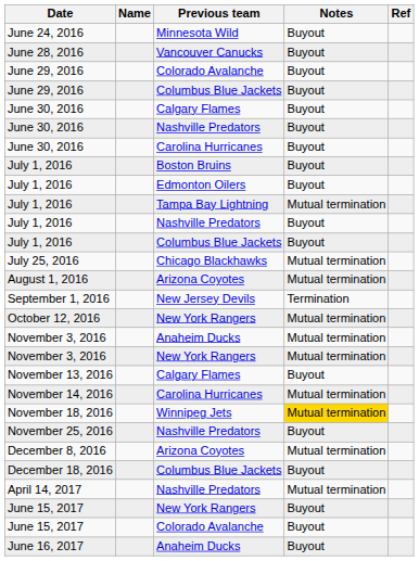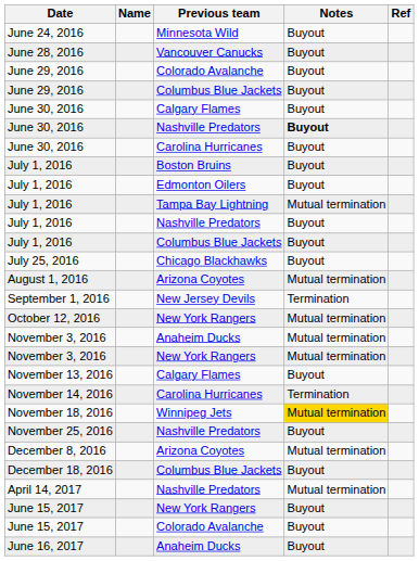June 30, 2016 / Nashville Predators | Notes: normal -> bold
July 25, 2016 | Notes: Mutual termination -> Buyout
November 14, 2016 | Notes: Mutual termination -> Termination
